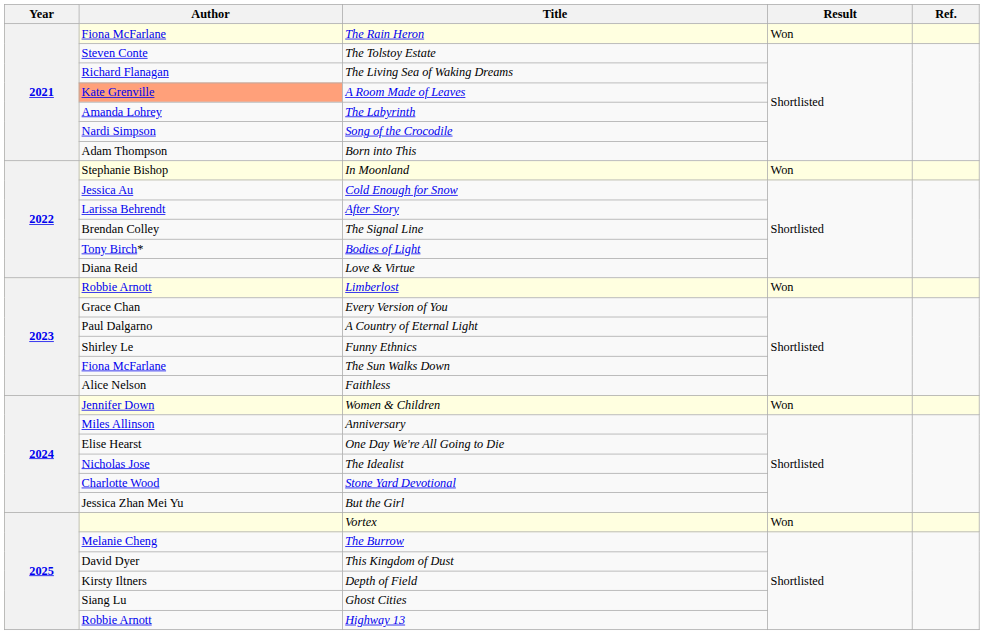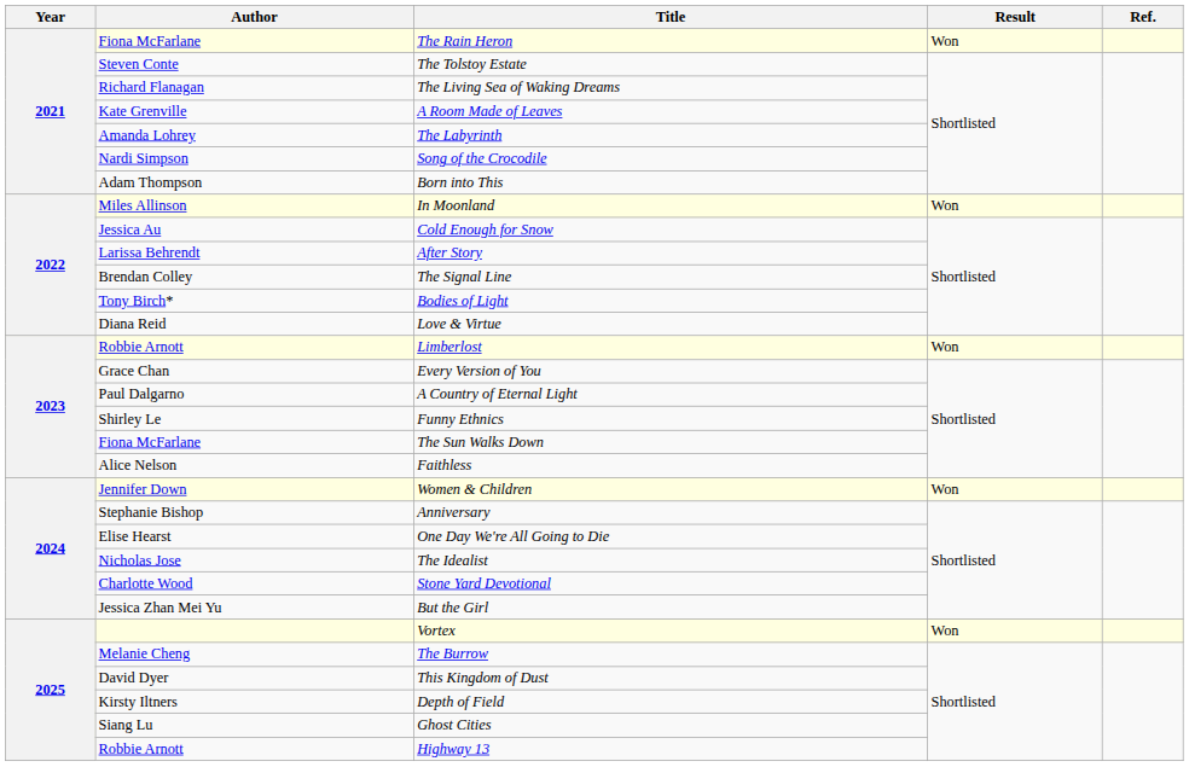A Room Made of Leaves | Author: lightsalmon background -> no background
In Moonland | Author: Stephanie Bishop -> Miles Allinson
Anniversary | Author: Miles Allinson -> Stephanie Bishop
